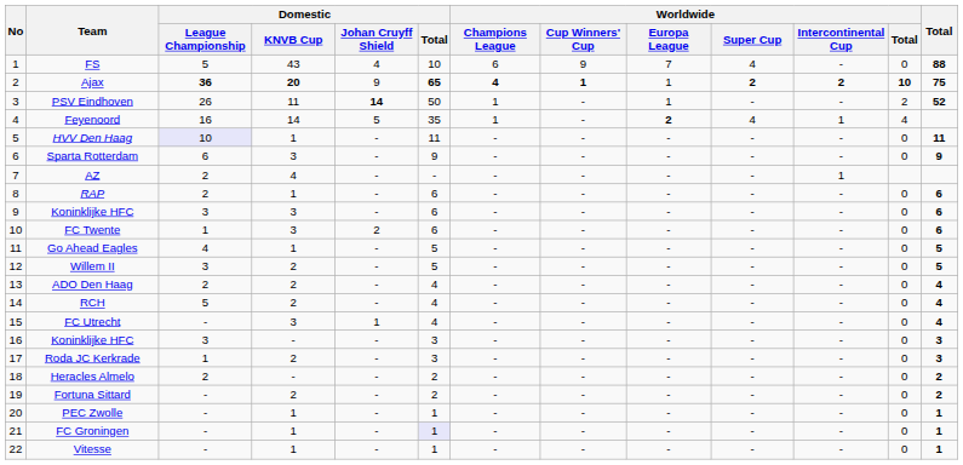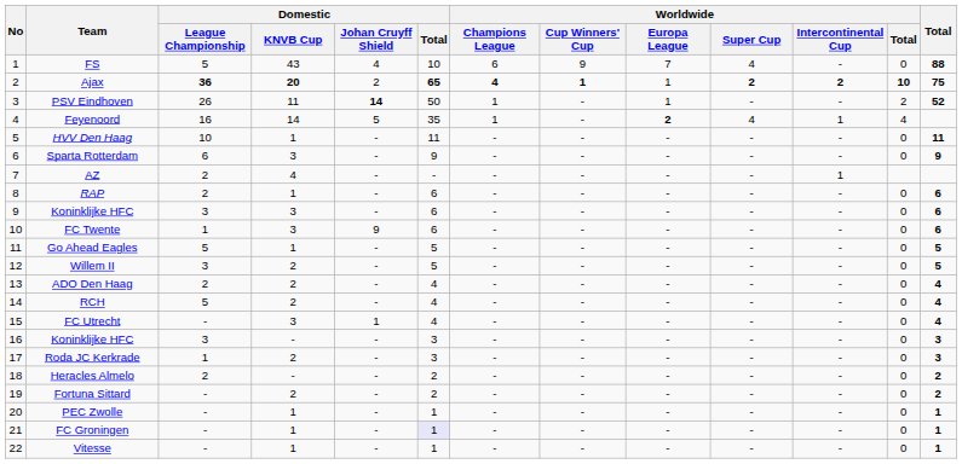Ajax | Domestic / Johan Cruyff Shield: 9 -> 2
HVV Den Haag | Domestic / League Championship: lavender background -> no background
FC Twente | Domestic / Johan Cruyff Shield: 2 -> 9
Go Ahead Eagles | Domestic / League Championship: 4 -> 5
